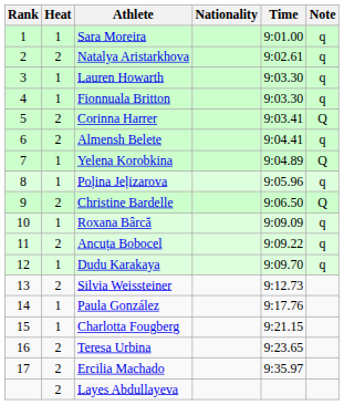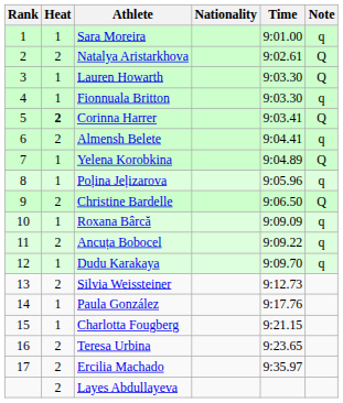Natalya Aristarkhova | Note: q -> Q
Lauren Howarth | Note: q -> Q
Corinna Harrer | Heat: normal -> bold
